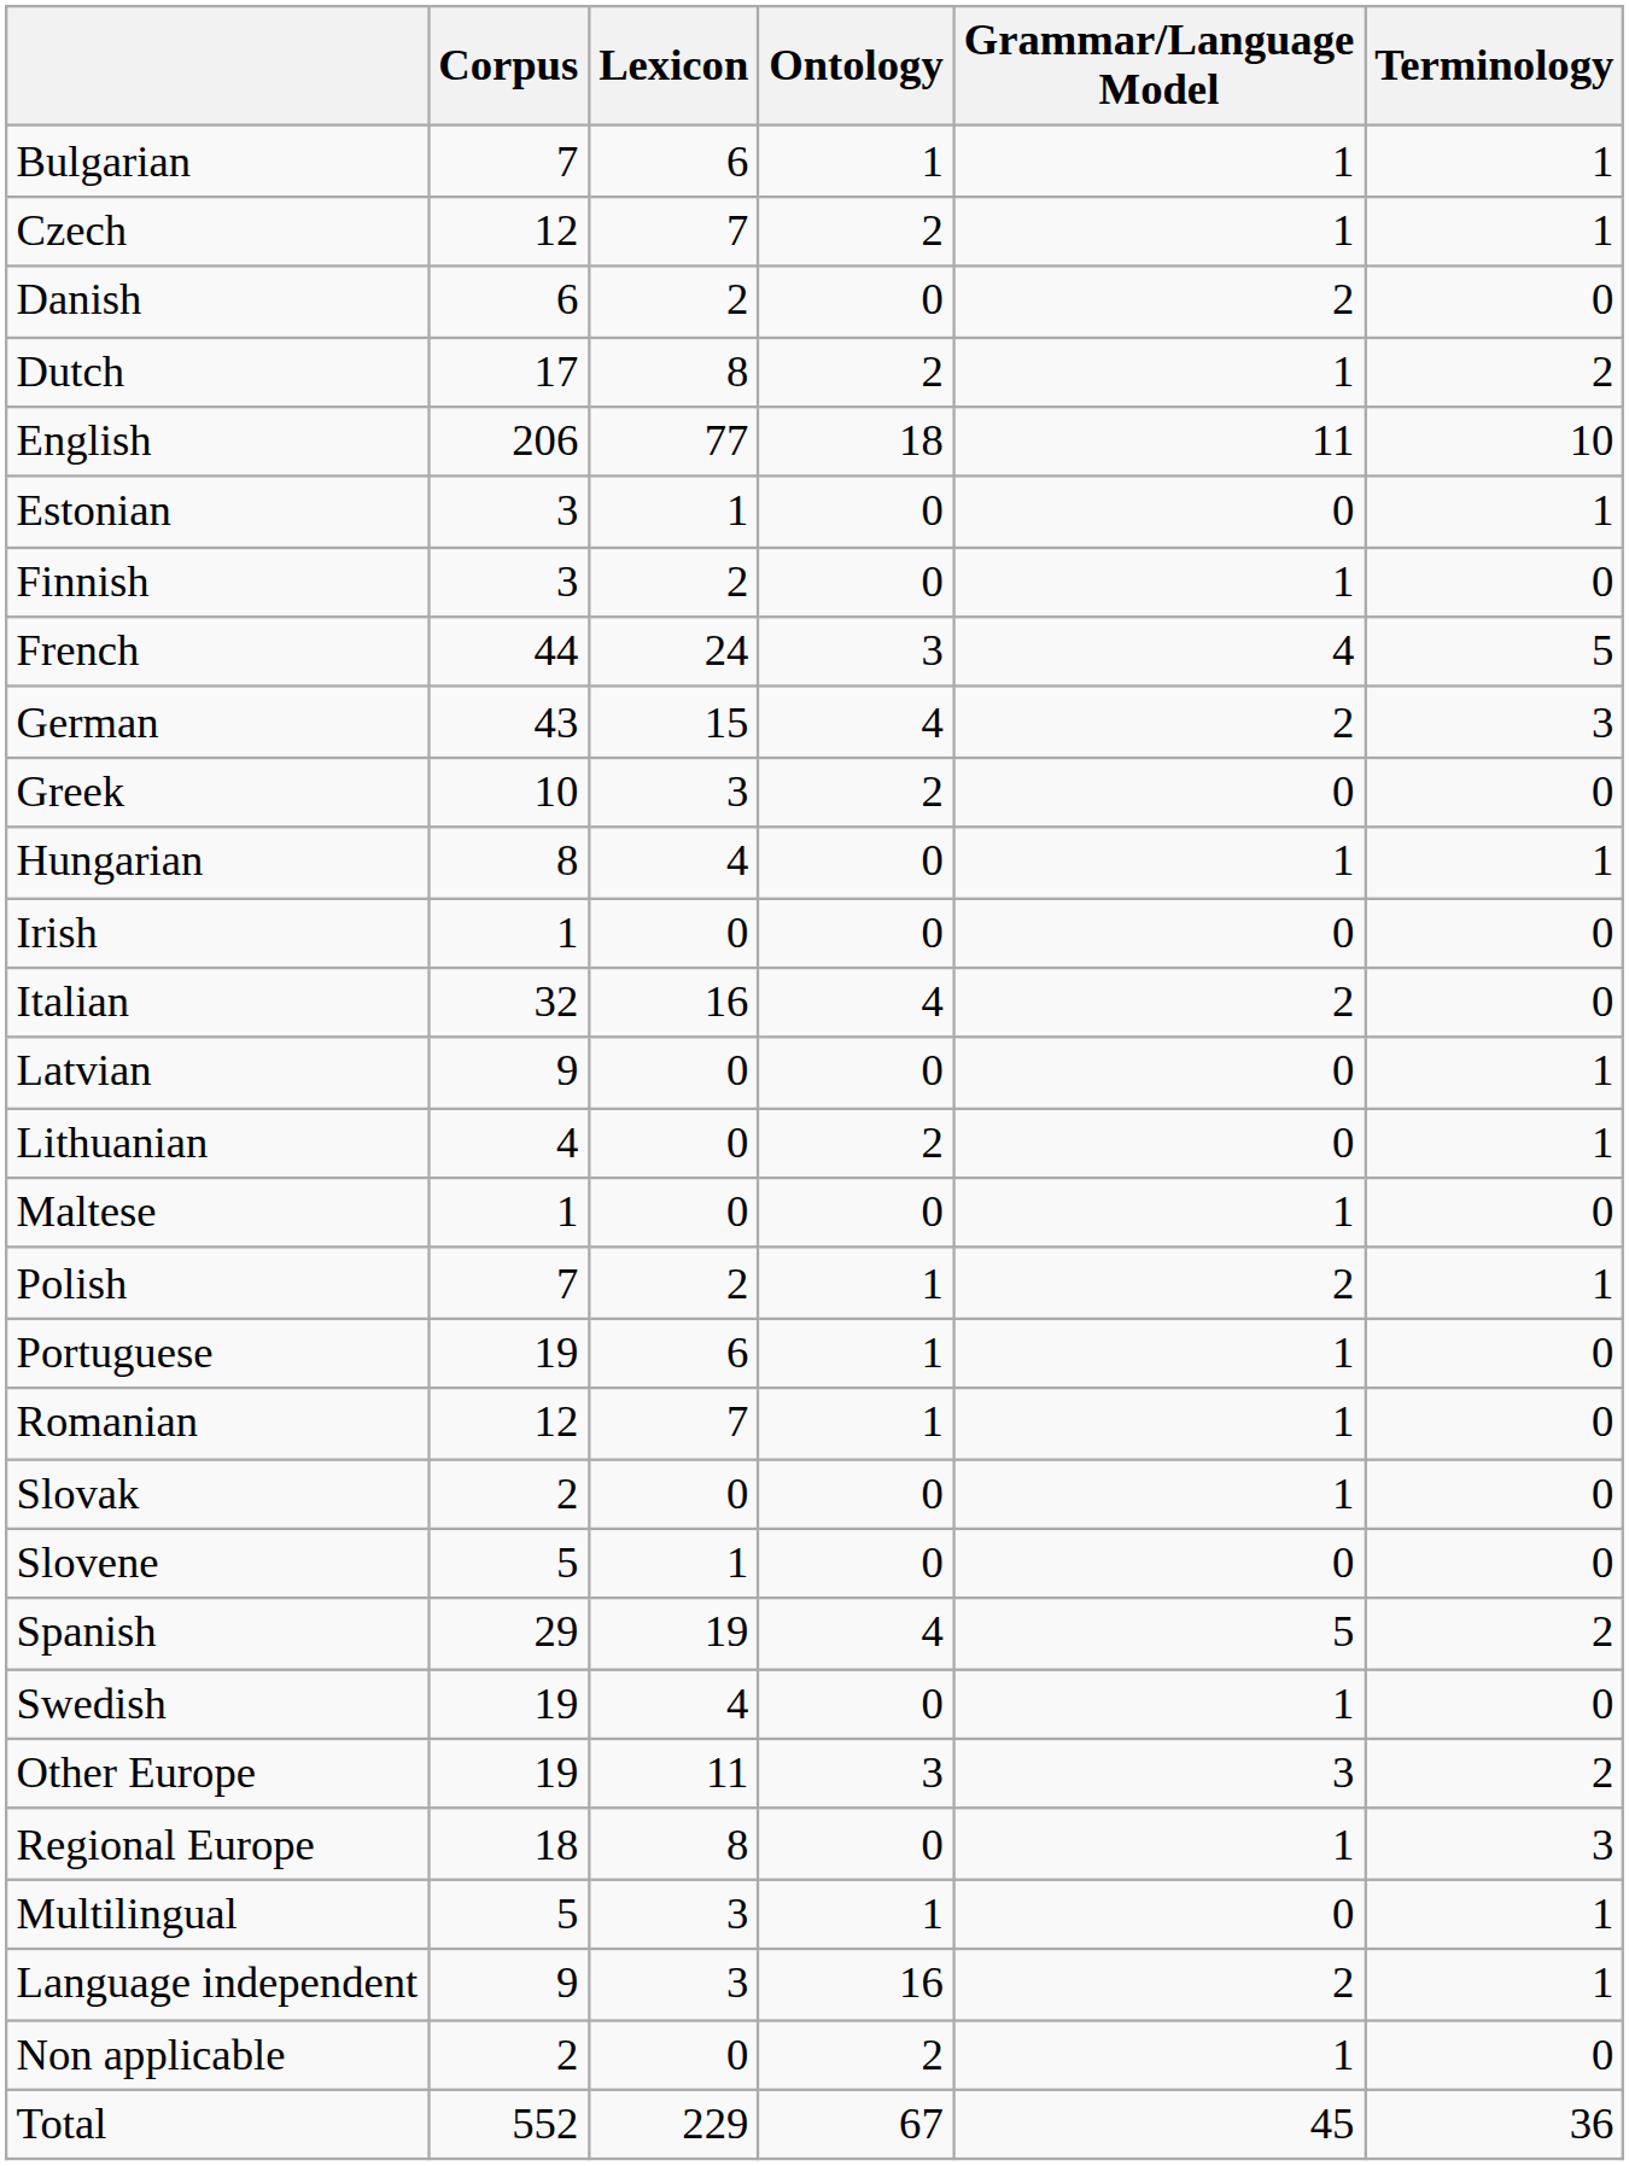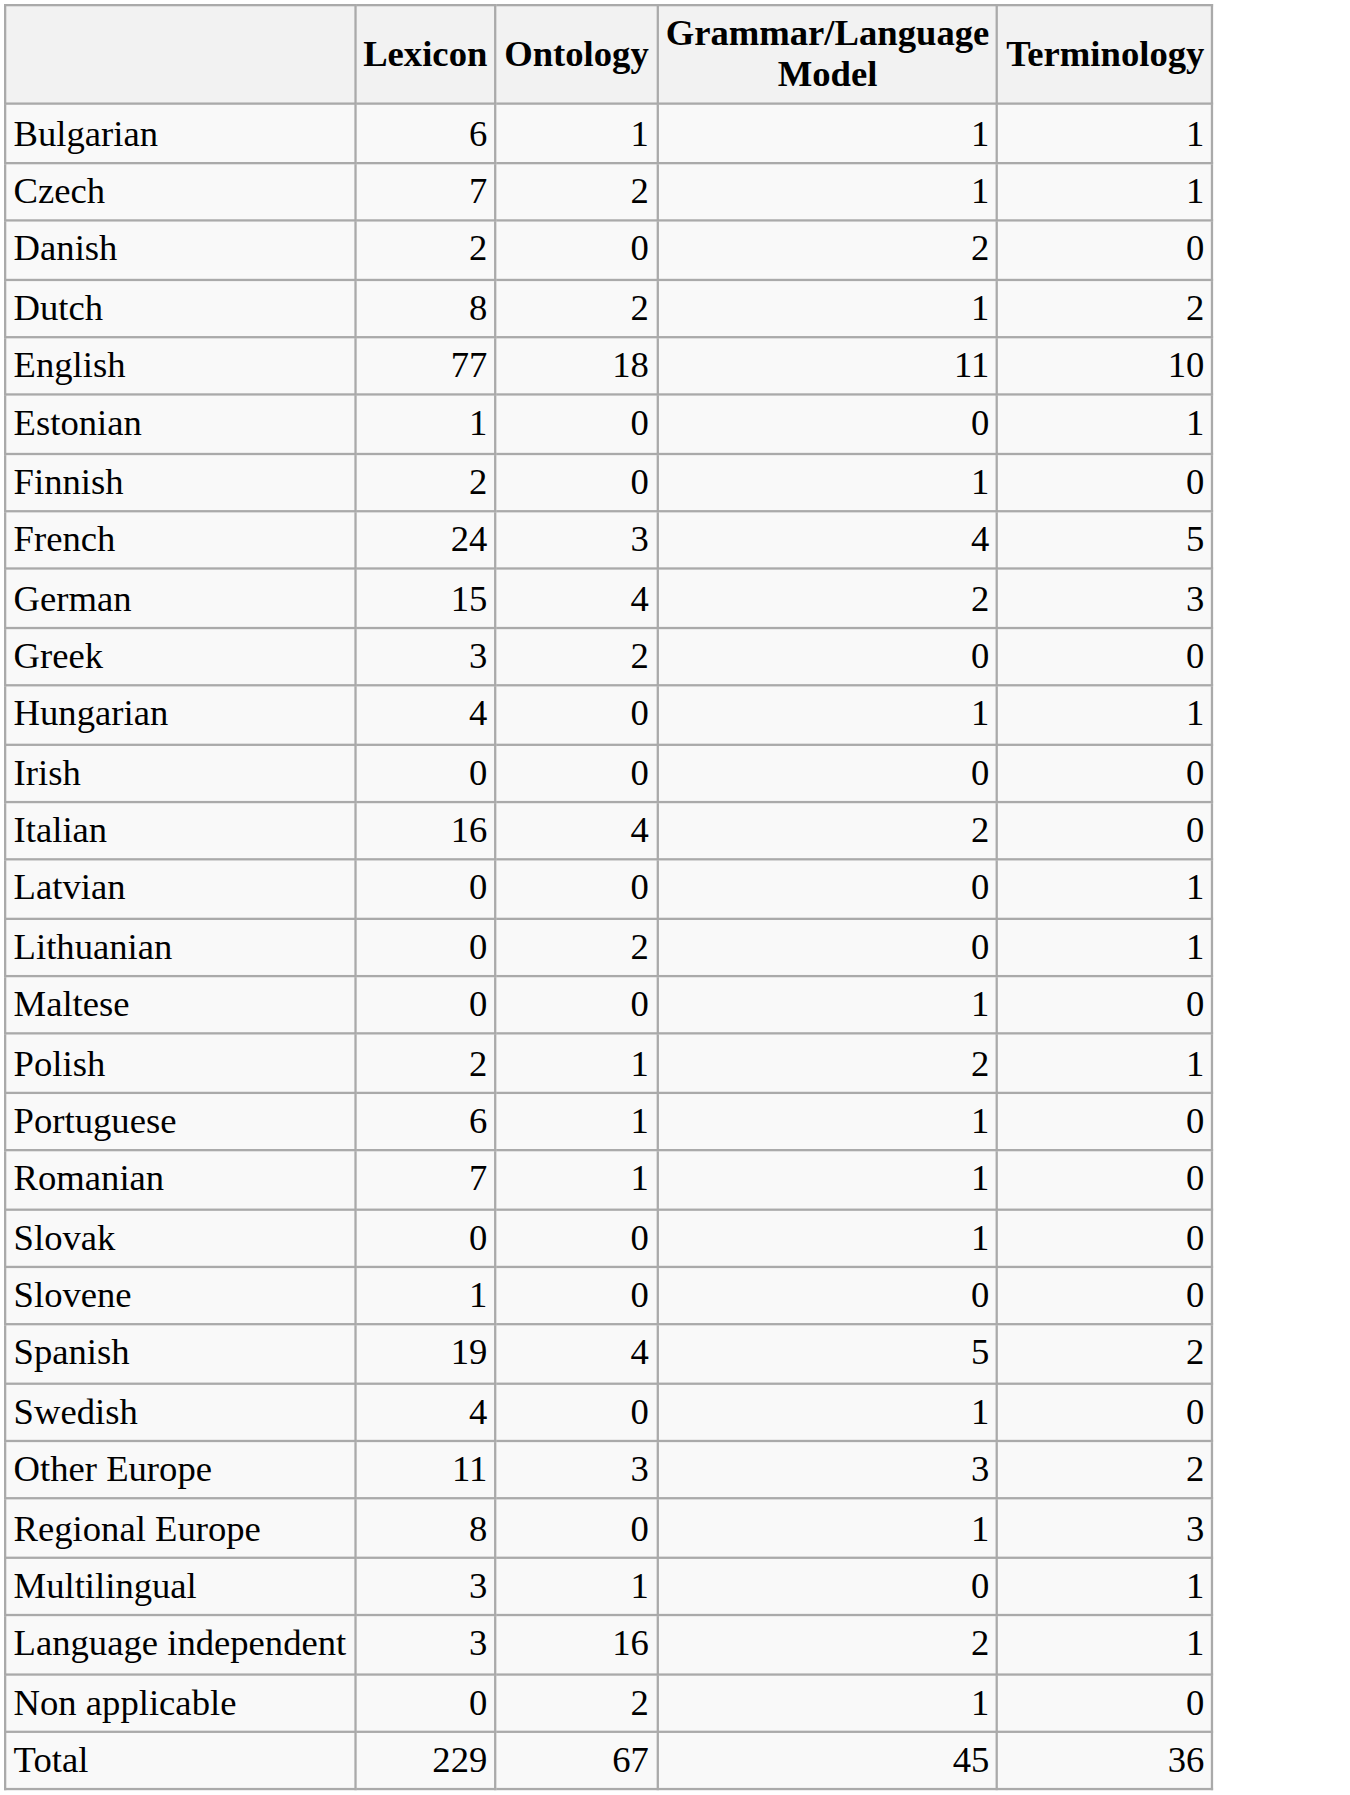- column: Corpus | 7 | 12 | 6 | 17 | 206 | 3 | 3 | 44 | 43 | 10 | 8 | 1 | 32 | 9 | 4 | 1 | 7 | 19 | 12 | 2 | 5 | 29 | 19 | 19 | 18 | 5 | 9 | 2 | 552
